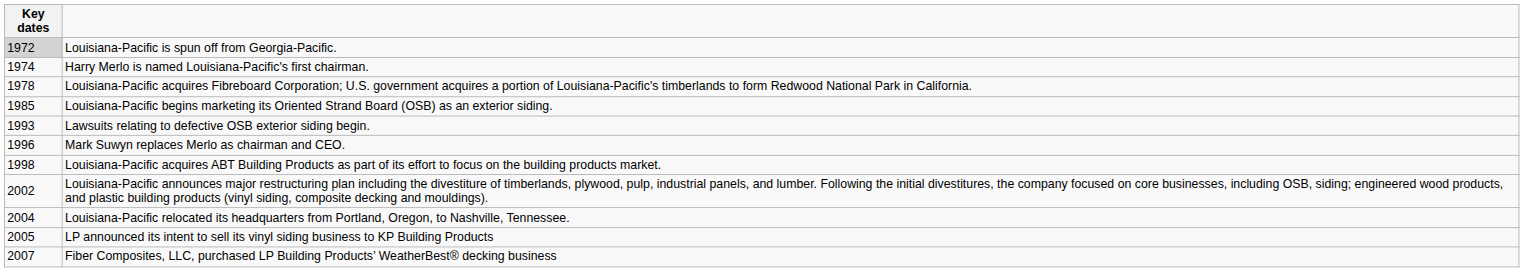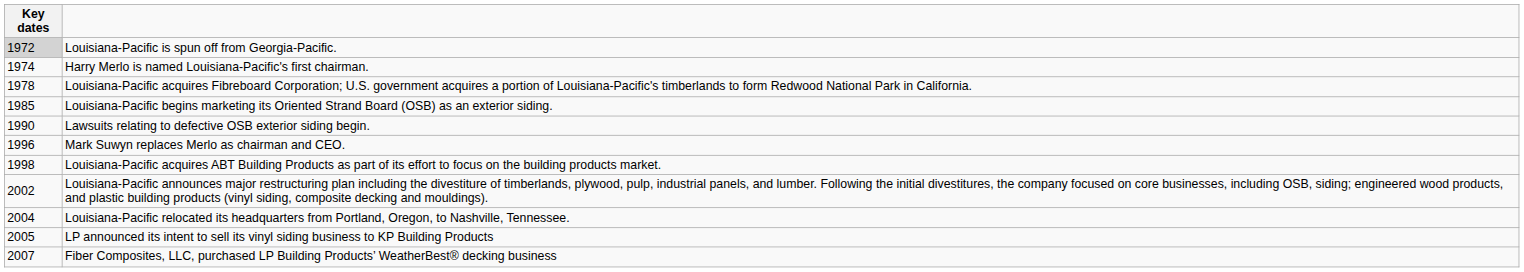Lawsuits relating to defective OSB exterior siding begin. | Key dates: 1993 -> 1990
